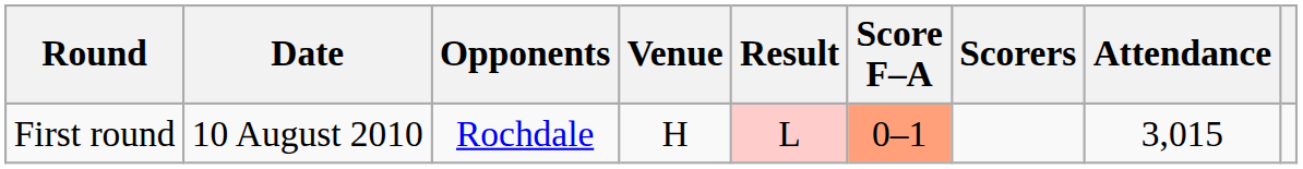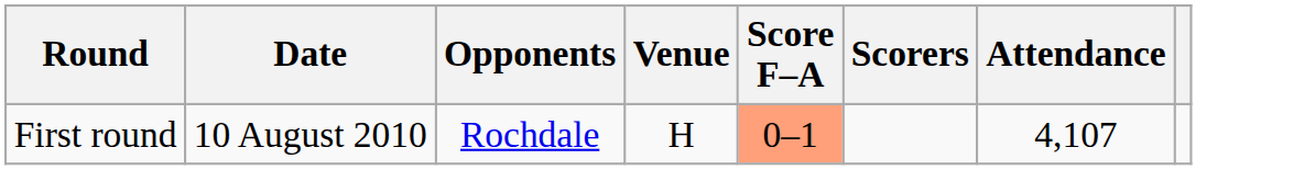- column: Result | L
First round | Attendance: 3,015 -> 4,107
